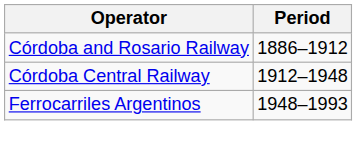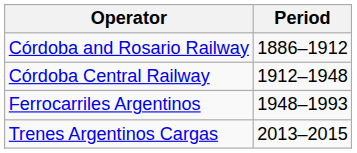+ row: Trenes Argentinos Cargas | 2013–2015
